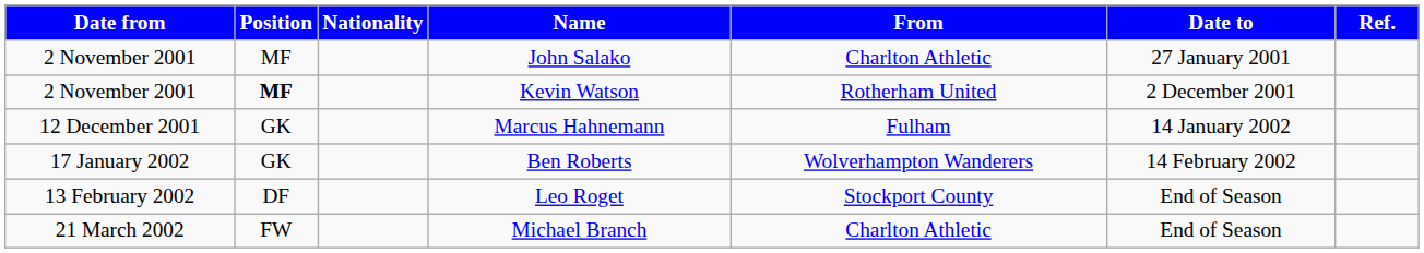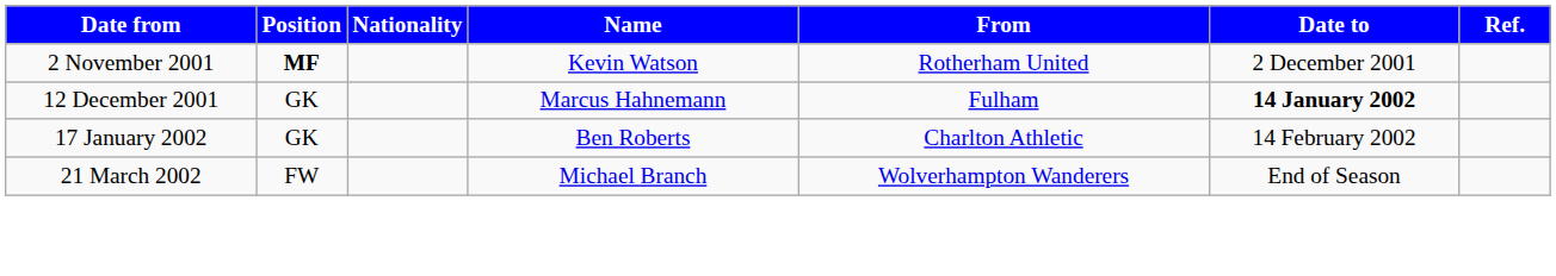- row: 2 November 2001 | MF | John Salako | Charlton Athletic | 27 January 2001
Marcus Hahnemann | Date to: normal -> bold
Ben Roberts | From: Wolverhampton Wanderers -> Charlton Athletic
- row: 13 February 2002 | DF | Leo Roget | Stockport County | End of Season
Michael Branch | From: Charlton Athletic -> Wolverhampton Wanderers
